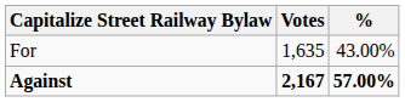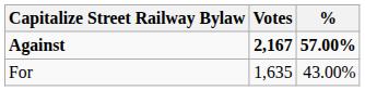rows swapped: For <-> Against
